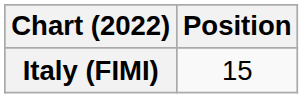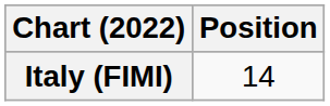Italy (FIMI) | Position: 15 -> 14
